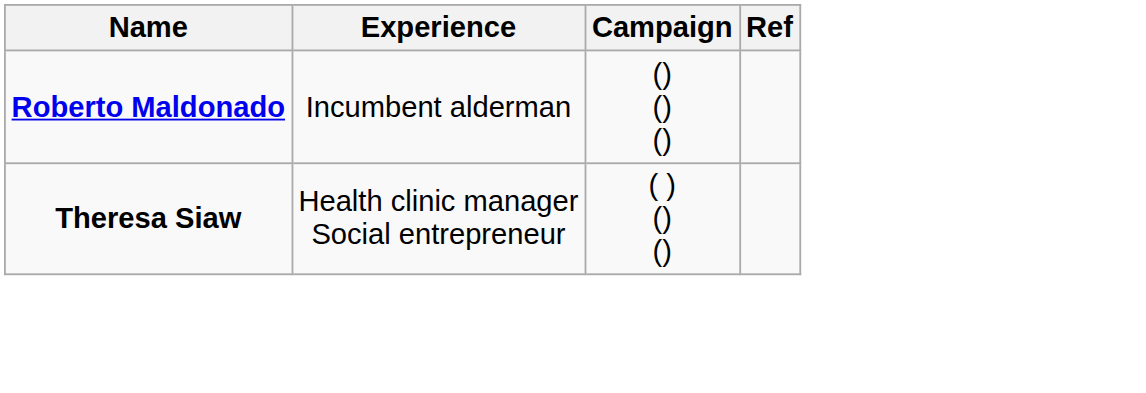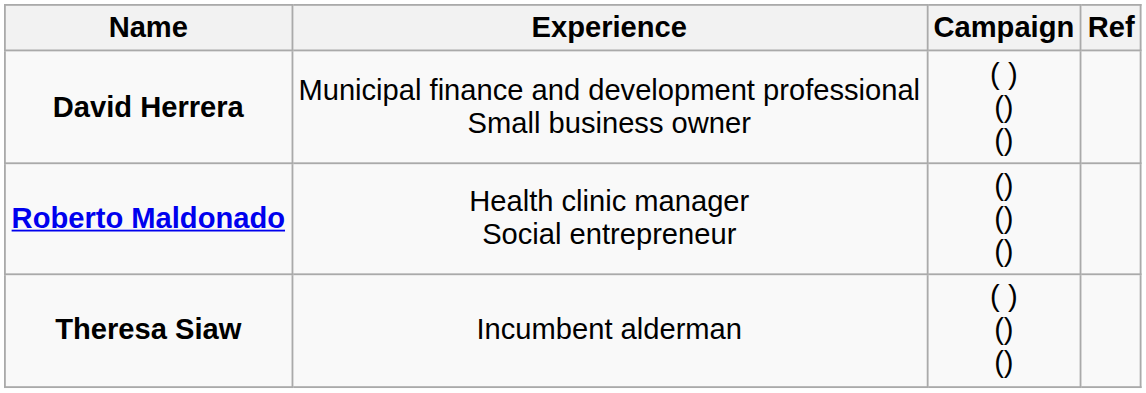+ row: David Herrera | Municipal finance and development professional Small business owner | ( ) () ()
Roberto Maldonado | Experience: Incumbent alderman -> Health clinic manager Social entrepreneur
Theresa Siaw | Experience: Health clinic manager Social entrepreneur -> Incumbent alderman
